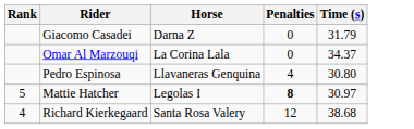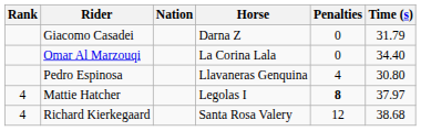+ column: Nation
Omar Al Marzouqi | Time (s): 34.37 -> 34.40
Mattie Hatcher | Rank: 5 -> 4
Mattie Hatcher | Time (s): 30.97 -> 37.97
